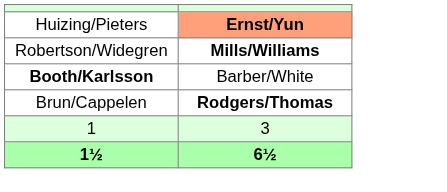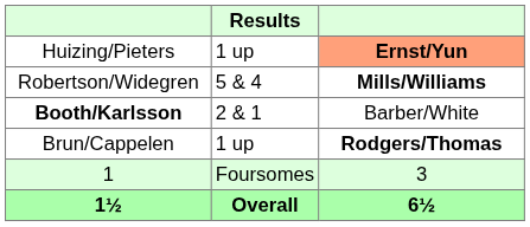+ column: Results | 1 up | 5 & 4 | 2 & 1 | 1 up | Foursomes | Overall
